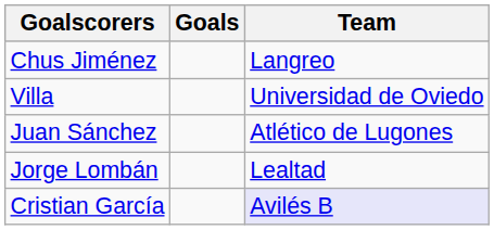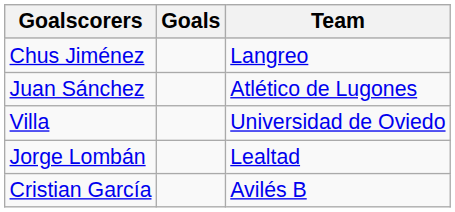rows swapped: Villa <-> Juan Sánchez
Cristian García | Team: lavender background -> no background
